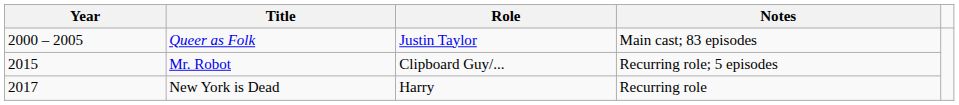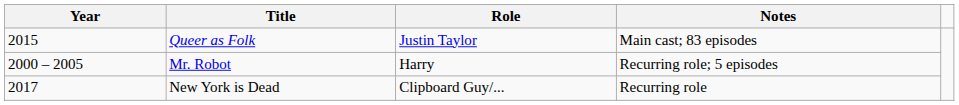Queer as Folk | Year: 2000 – 2005 -> 2015
Mr. Robot | Year: 2015 -> 2000 – 2005
Mr. Robot | Role: Clipboard Guy/... -> Harry
New York is Dead | Role: Harry -> Clipboard Guy/...
